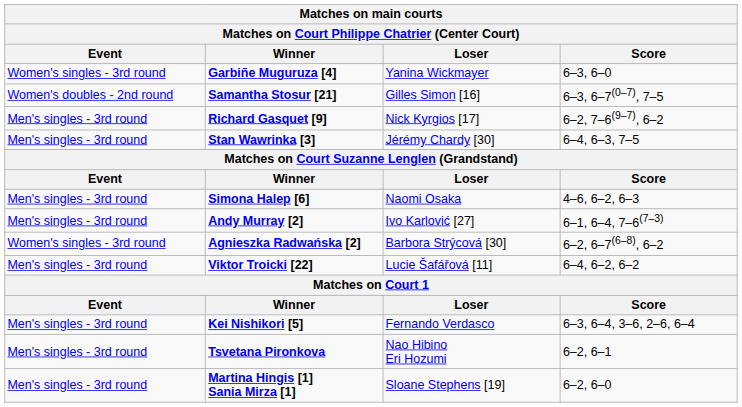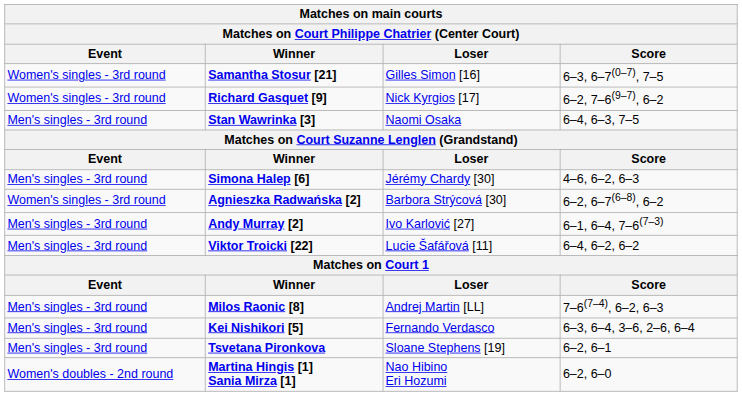- row: Women's singles - 3rd round | Garbiñe Muguruza [4] | Yanina Wickmayer | 6–3, 6–0
Samantha Stosur [21] | Event: Women's doubles - 2nd round -> Women's singles - 3rd round
Richard Gasquet [9] | Event: Men's singles - 3rd round -> Women's singles - 3rd round
Stan Wawrinka [3] | Loser: Jérémy Chardy [30] -> Naomi Osaka
Simona Halep [6] | Loser: Naomi Osaka -> Jérémy Chardy [30]
rows swapped: Andy Murray [2] <-> Agnieszka Radwańska [2]
+ row: Men's singles - 3rd round | Milos Raonic [8] | Andrej Martin [LL] | 7–6(7–4), 6–2, 6–3
Tsvetana Pironkova | Loser: Nao Hibino Eri Hozumi -> Sloane Stephens [19]
Martina Hingis [1] Sania Mirza [1] | Event: Men's singles - 3rd round -> Women's doubles - 2nd round
Martina Hingis [1] Sania Mirza [1] | Loser: Sloane Stephens [19] -> Nao Hibino Eri Hozumi
